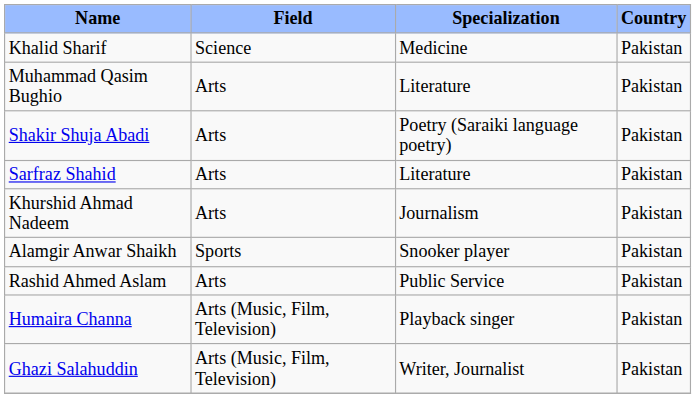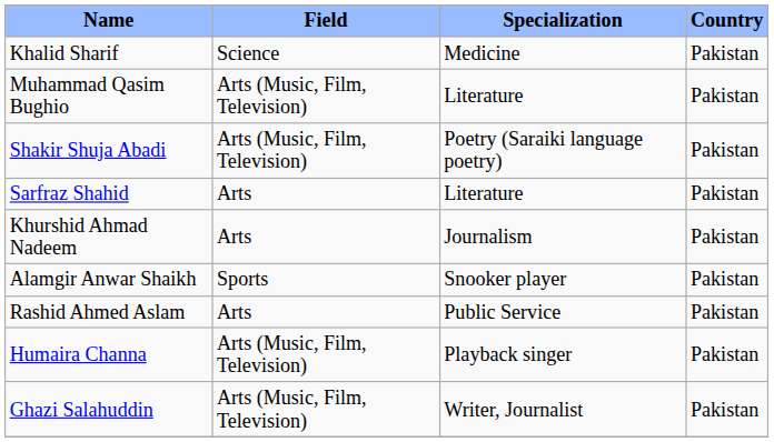Muhammad Qasim Bughio | Field: Arts -> Arts (Music, Film, Television)
Shakir Shuja Abadi | Field: Arts -> Arts (Music, Film, Television)
